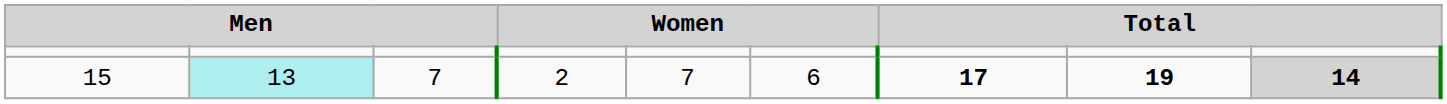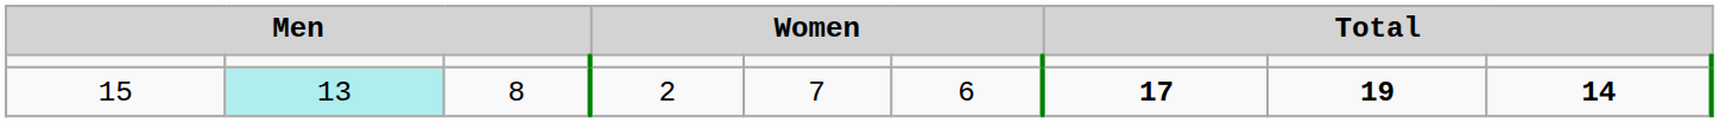15 | column 3: 7 -> 8
15 | column 9: lightgrey background -> no background
